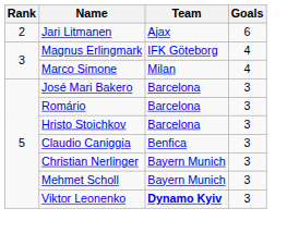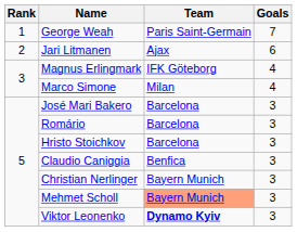+ row: 1 | George Weah | Paris Saint-Germain | 7
Mehmet Scholl | Team: no background -> lightsalmon background
